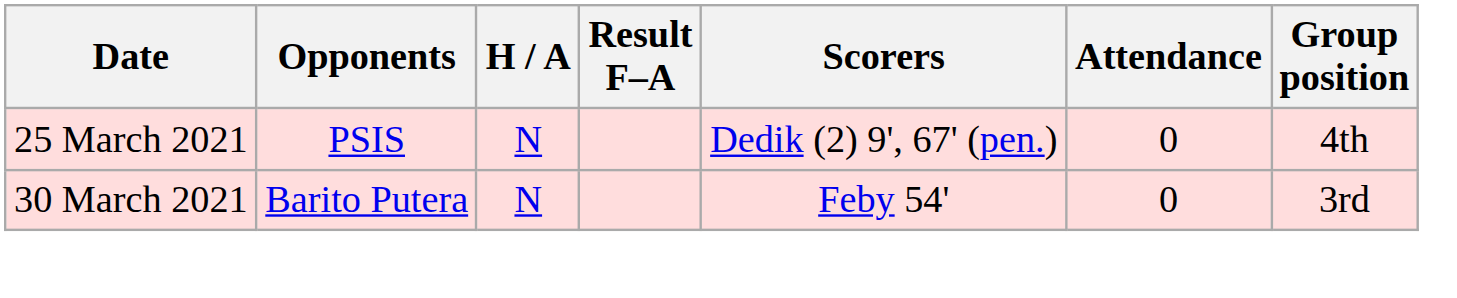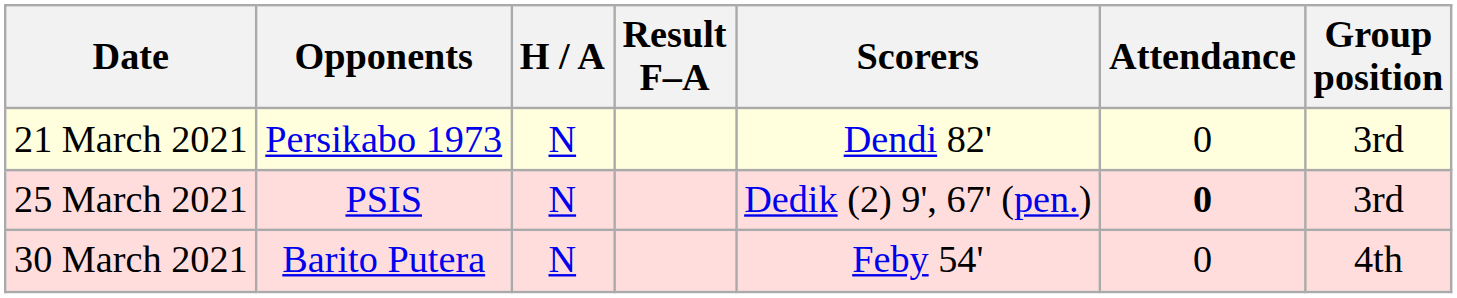+ row: 21 March 2021 | Persikabo 1973 | N | Dendi 82' | 0 | 3rd
25 March 2021 | Attendance: normal -> bold
25 March 2021 | Group position: 4th -> 3rd
30 March 2021 | Group position: 3rd -> 4th
